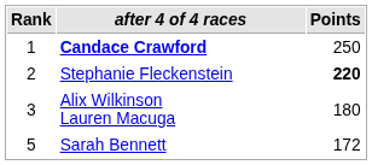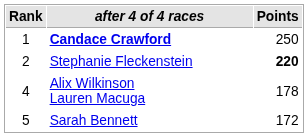Alix Wilkinson Lauren Macuga | Rank: 3 -> 4
Alix Wilkinson Lauren Macuga | Points: 180 -> 178
